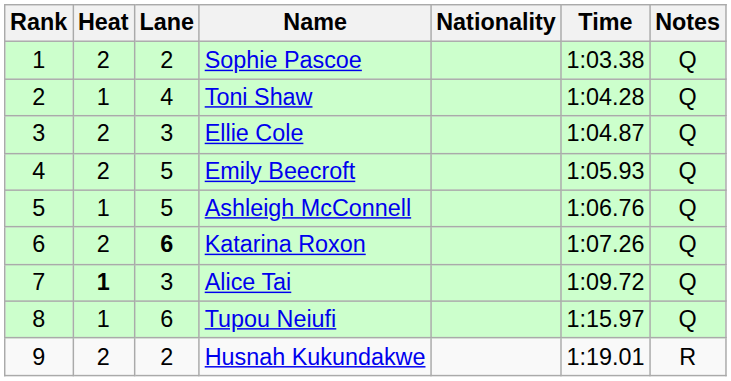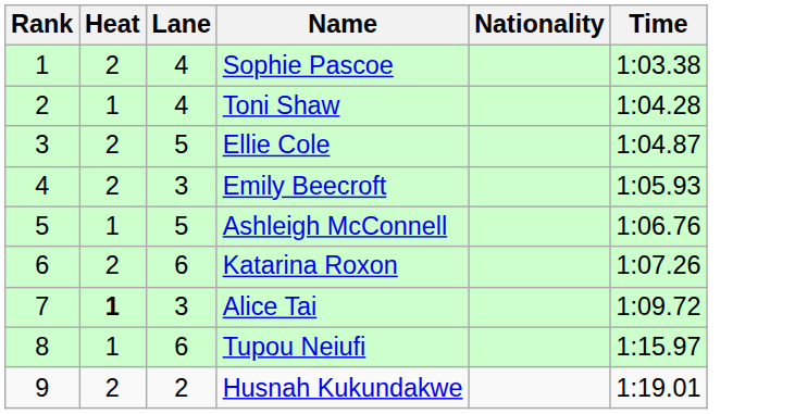- column: Notes | Q | Q | Q | Q | Q | Q | Q | Q | R
Sophie Pascoe | Lane: 2 -> 4
Ellie Cole | Lane: 3 -> 5
Emily Beecroft | Lane: 5 -> 3
Katarina Roxon | Lane: bold -> normal
